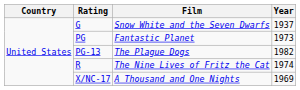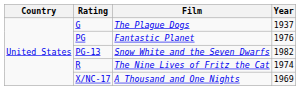G | Film: Snow White and the Seven Dwarfs -> The Plague Dogs
PG | Year: 1973 -> 1976
PG-13 | Film: The Plague Dogs -> Snow White and the Seven Dwarfs
